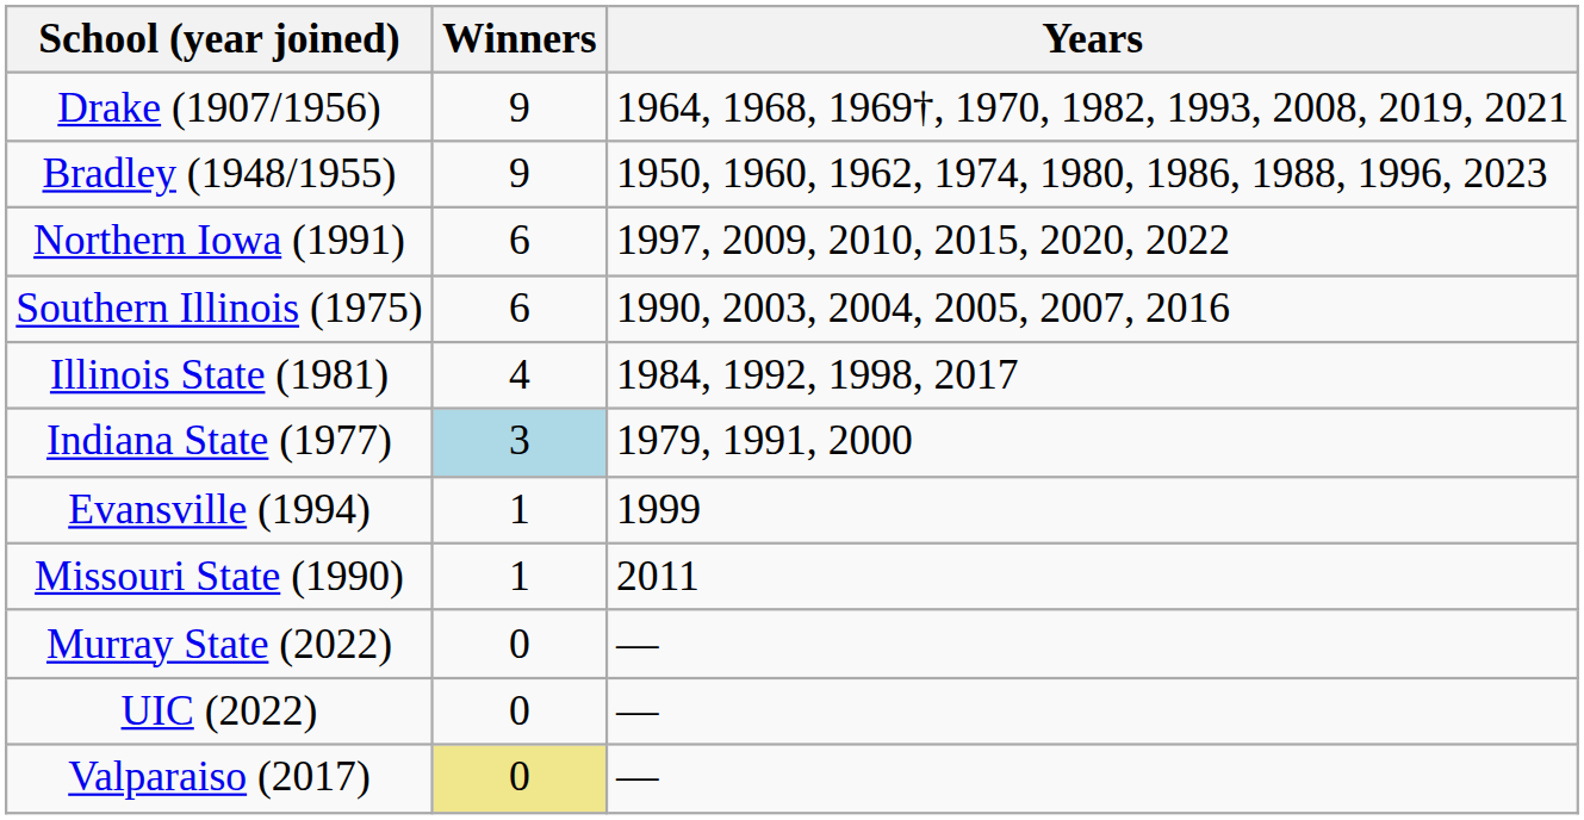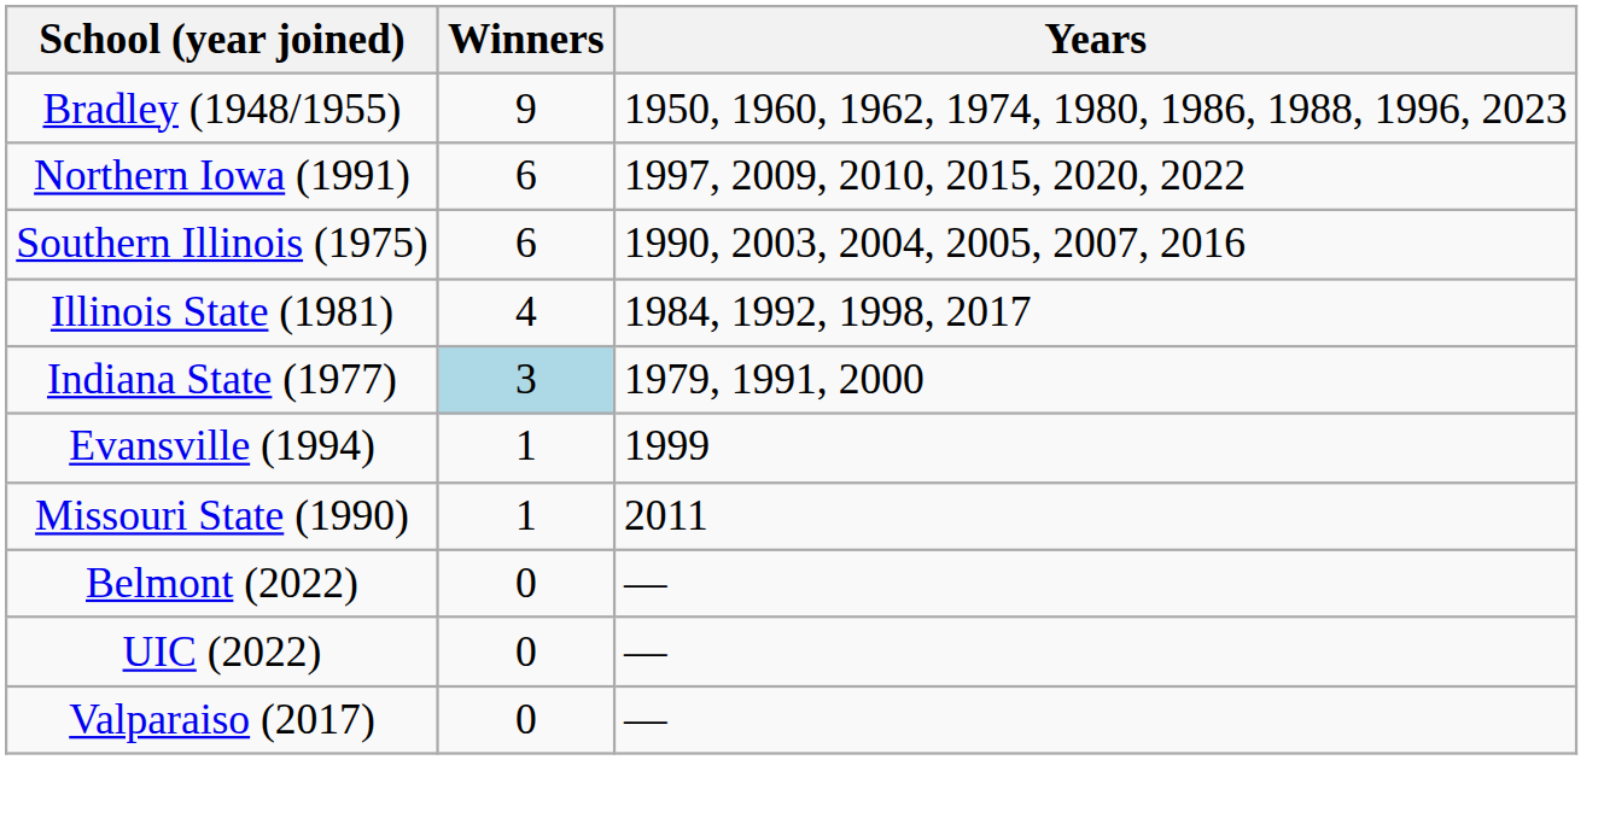- row: Drake (1907/1956) | 9 | 1964, 1968, 1969†, 1970, 1982, 1993, 2008, 2019, 2021
+ row: Belmont (2022) | 0 | —
- row: Murray State (2022) | 0 | —
Valparaiso (2017) | Winners: khaki background -> no background
